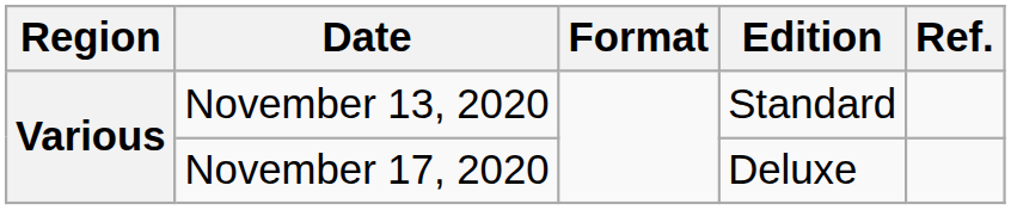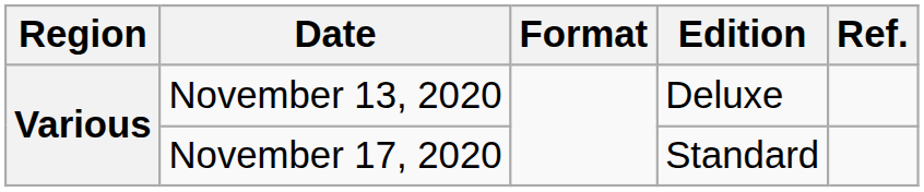November 13, 2020 | Edition: Standard -> Deluxe
November 17, 2020 | Edition: Deluxe -> Standard
